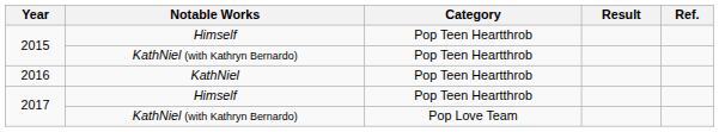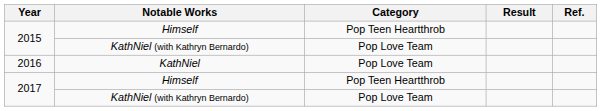2015 / KathNiel (with Kathryn Bernardo) | Category: Pop Teen Heartthrob -> Pop Love Team
2016 | Category: Pop Teen Heartthrob -> Pop Love Team
